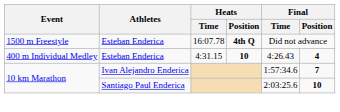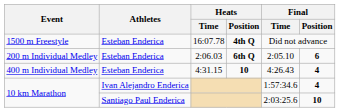+ row: 200 m Individual Medley | Esteban Enderica | 2:06.03 | 6th Q | 2:05.10 | 6
10 km Marathon / Ivan Alejandro Enderica | Final / Position: 7 -> 4
